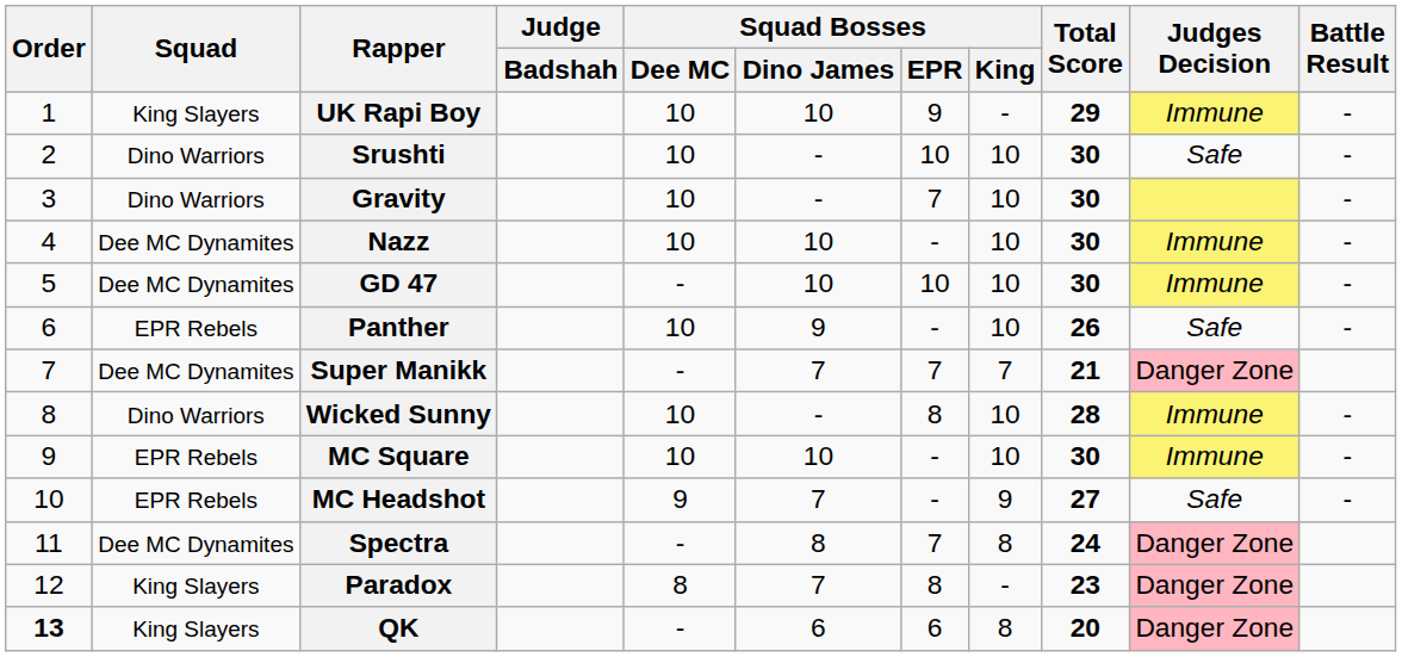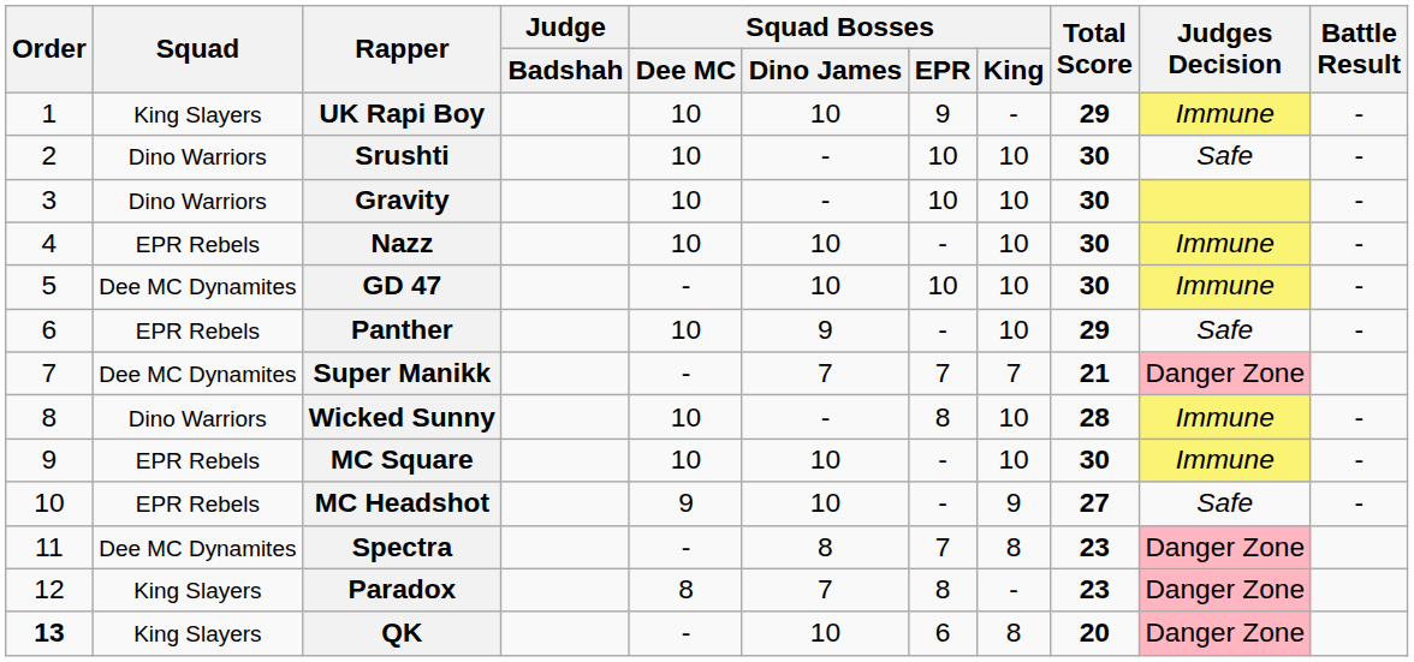Gravity | Squad Bosses / EPR: 7 -> 10
Nazz | Squad: Dee MC Dynamites -> EPR Rebels
Panther | Total Score: 26 -> 29
MC Headshot | Squad Bosses / Dino James: 7 -> 10
Spectra | Total Score: 24 -> 23
QK | Squad Bosses / Dino James: 6 -> 10
